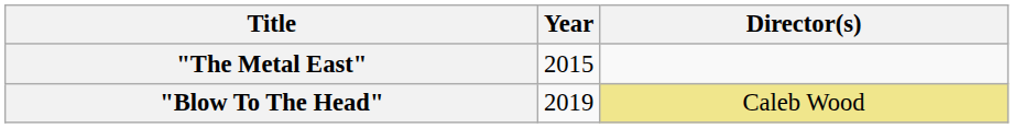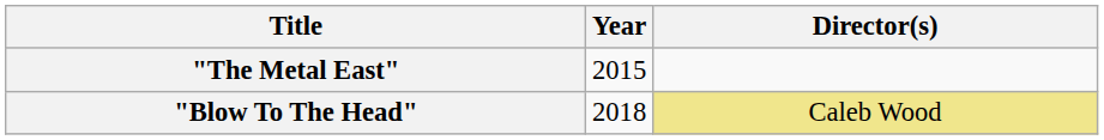"Blow To The Head" | Year: 2019 -> 2018
